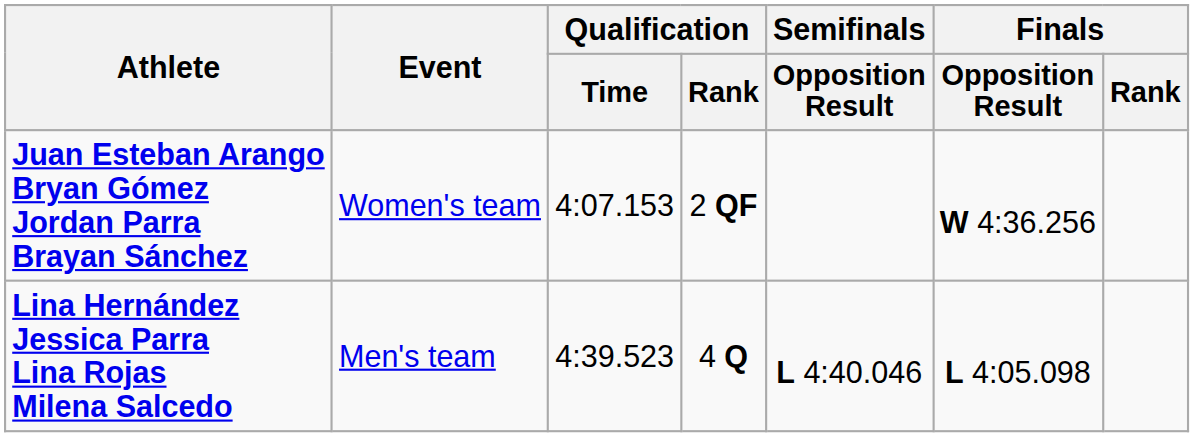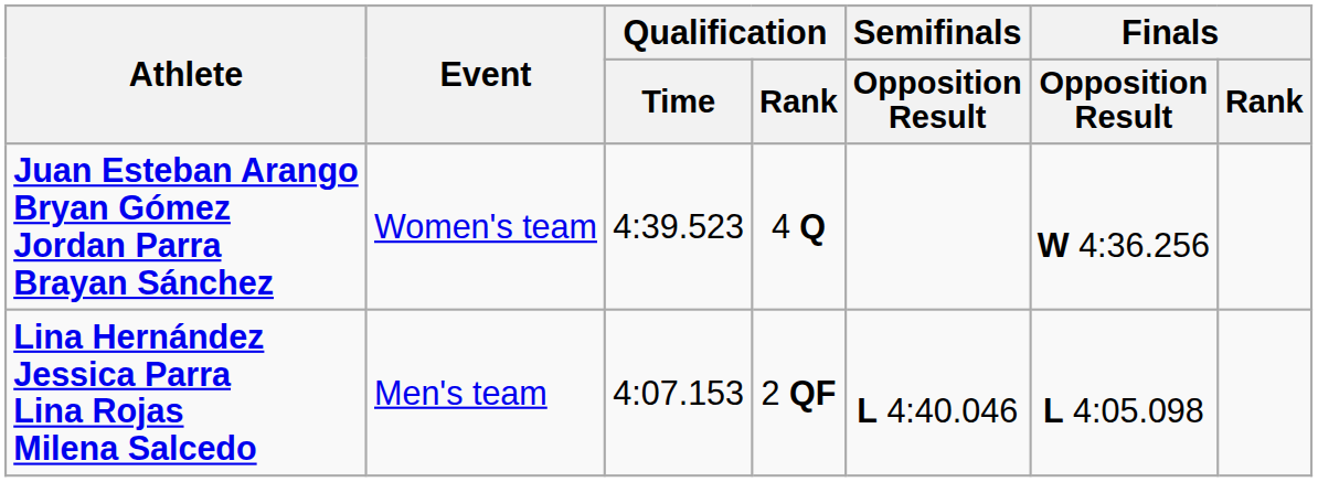Juan Esteban Arango Bryan Gómez Jordan Parra Brayan Sánchez | Qualification / Time: 4:07.153 -> 4:39.523
Juan Esteban Arango Bryan Gómez Jordan Parra Brayan Sánchez | Qualification / Rank: 2 QF -> 4 Q
Lina Hernández Jessica Parra Lina Rojas Milena Salcedo | Qualification / Time: 4:39.523 -> 4:07.153
Lina Hernández Jessica Parra Lina Rojas Milena Salcedo | Qualification / Rank: 4 Q -> 2 QF
